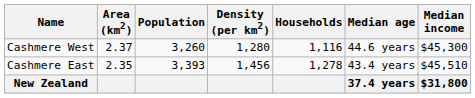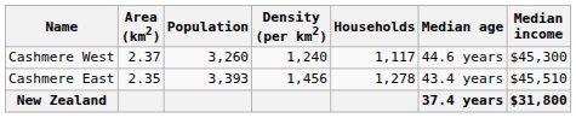Cashmere West | Density (per km2): 1,280 -> 1,240
Cashmere West | Households: 1,116 -> 1,117
